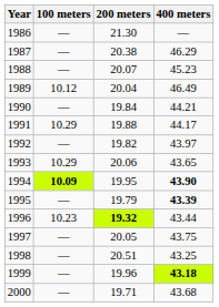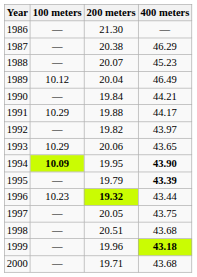1998 | 400 meters: 43.25 -> 43.68
